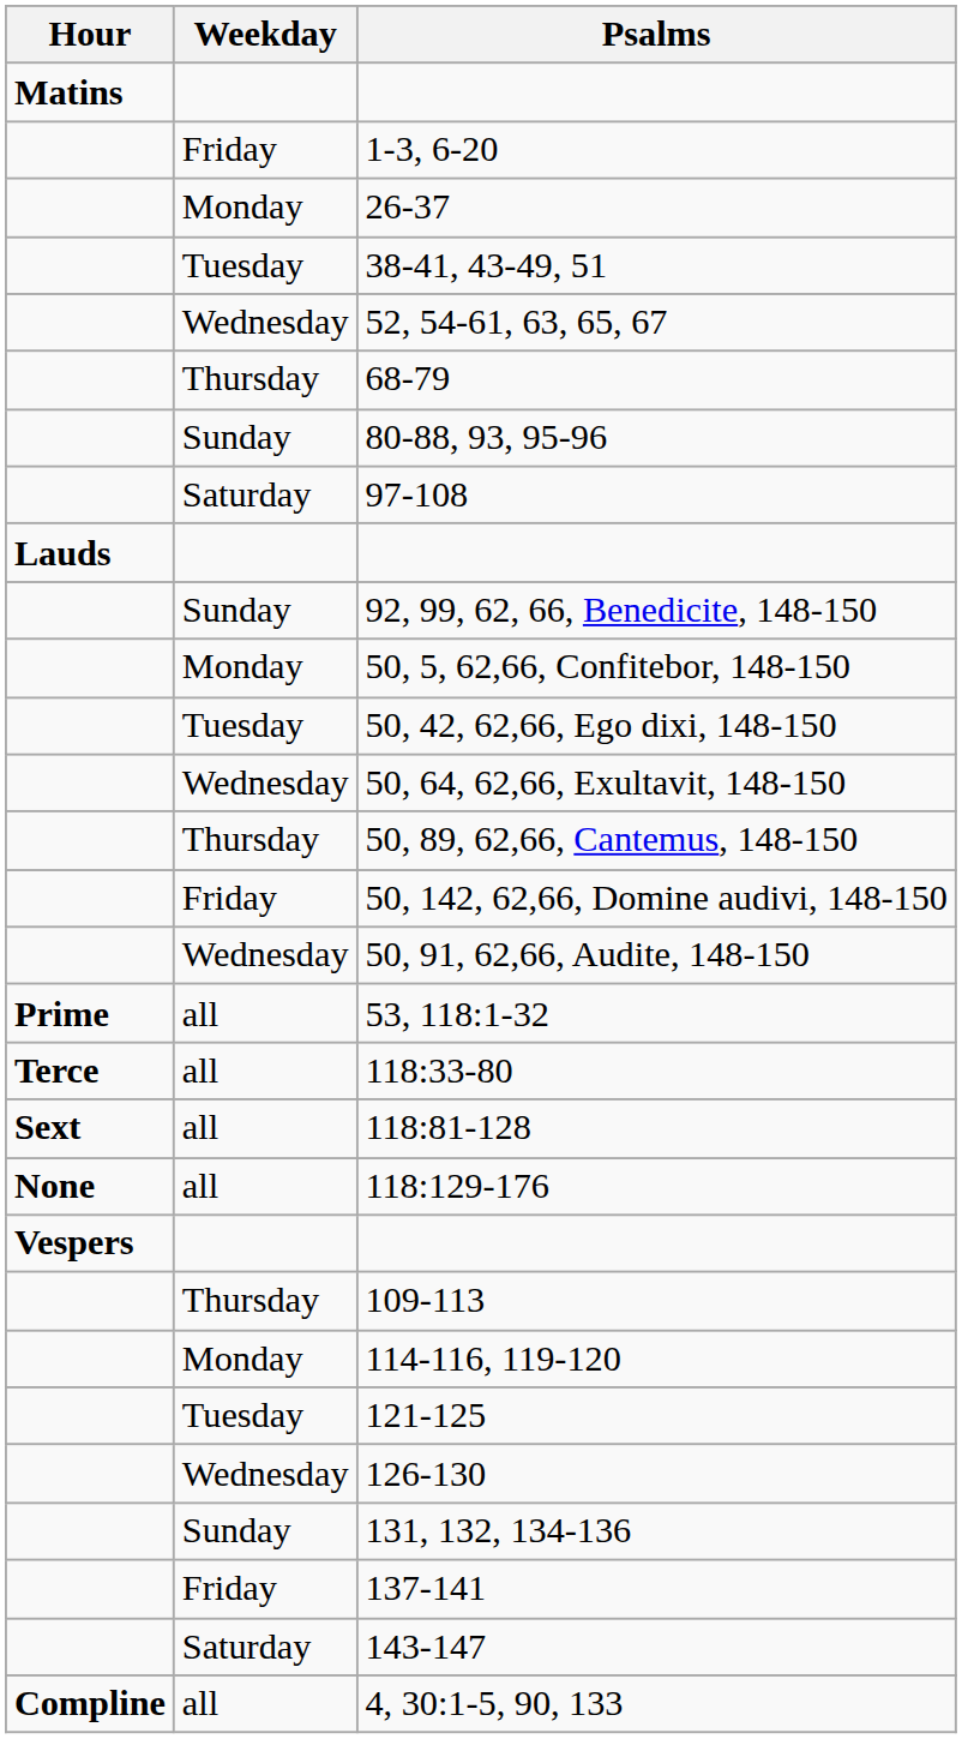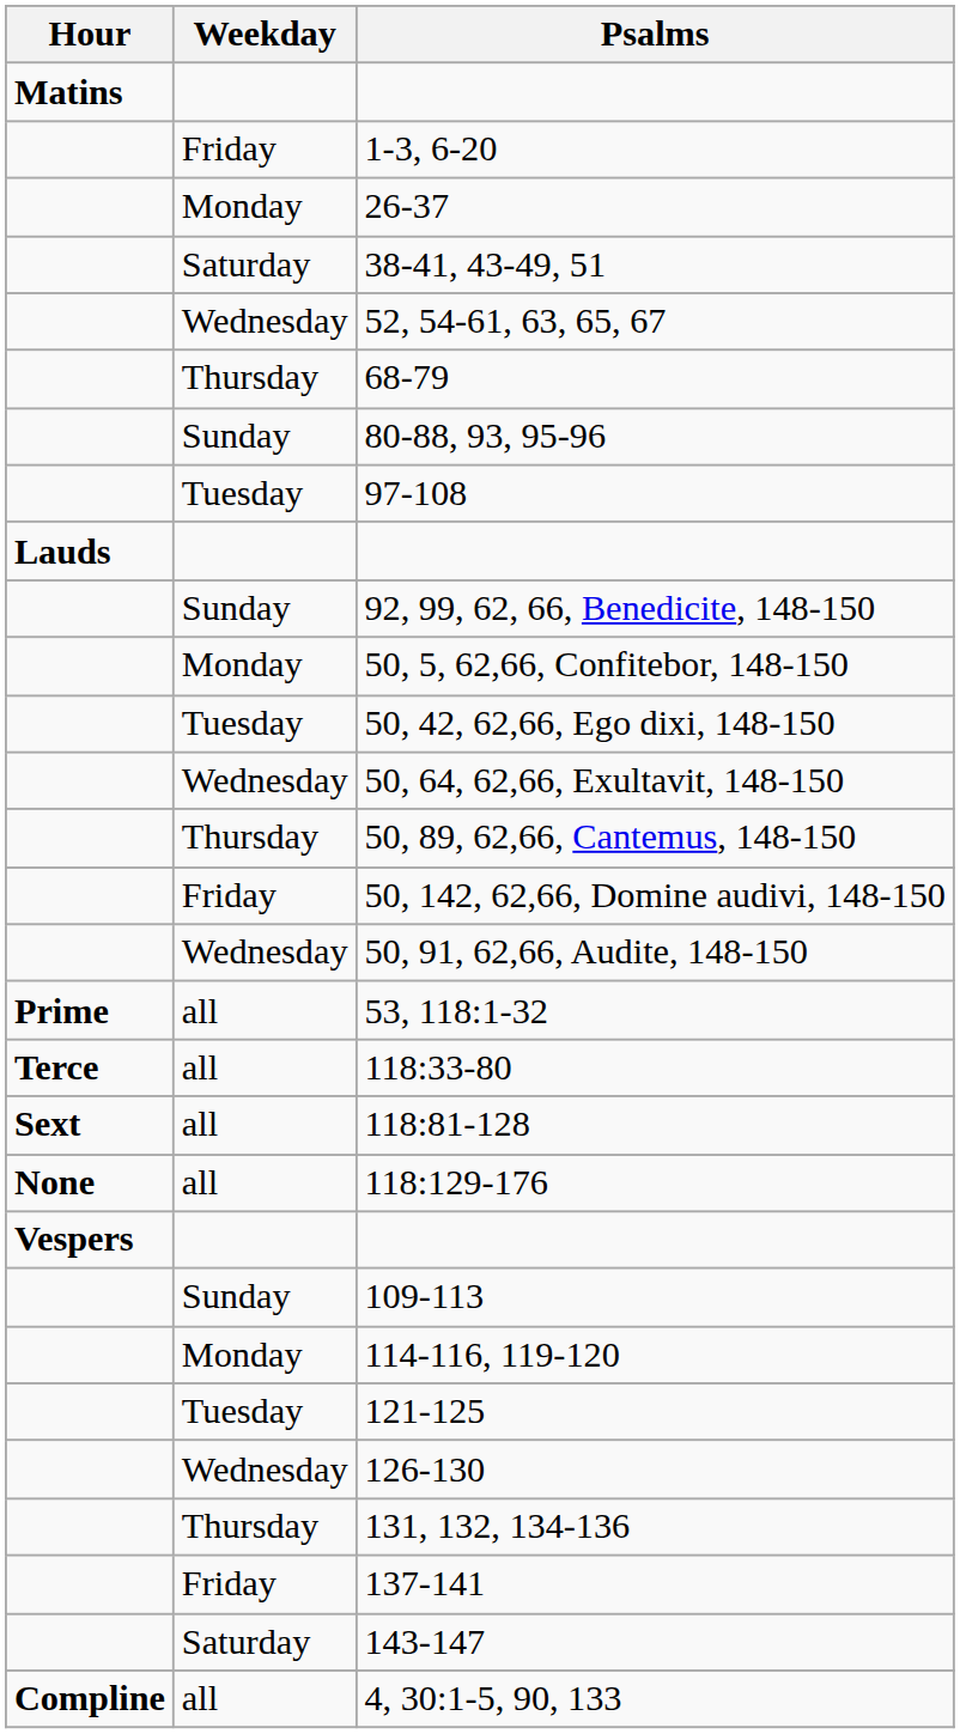38-41, 43-49, 51 | Weekday: Tuesday -> Saturday
97-108 | Weekday: Saturday -> Tuesday
109-113 | Weekday: Thursday -> Sunday
131, 132, 134-136 | Weekday: Sunday -> Thursday
